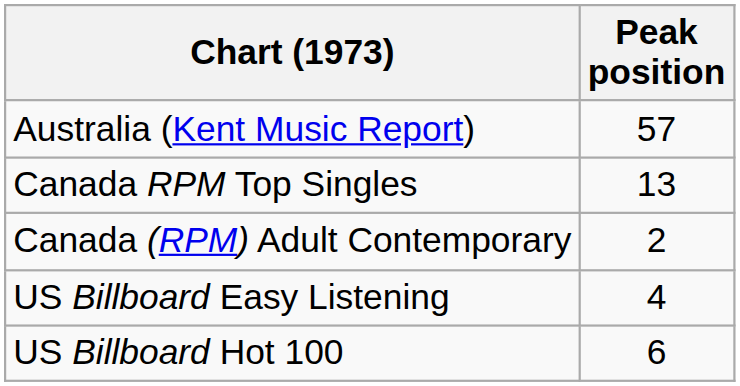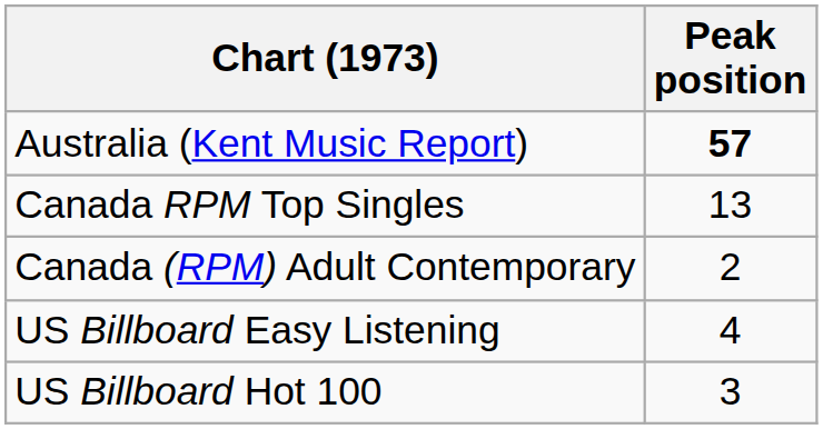Australia (Kent Music Report) | Peak position: normal -> bold
US Billboard Hot 100 | Peak position: 6 -> 3
